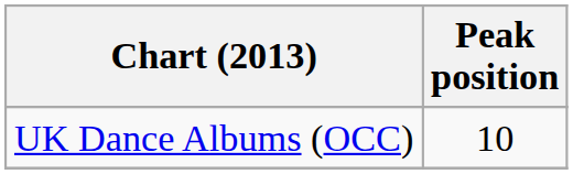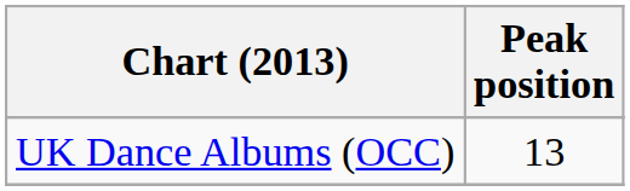UK Dance Albums (OCC) | Peak position: 10 -> 13
